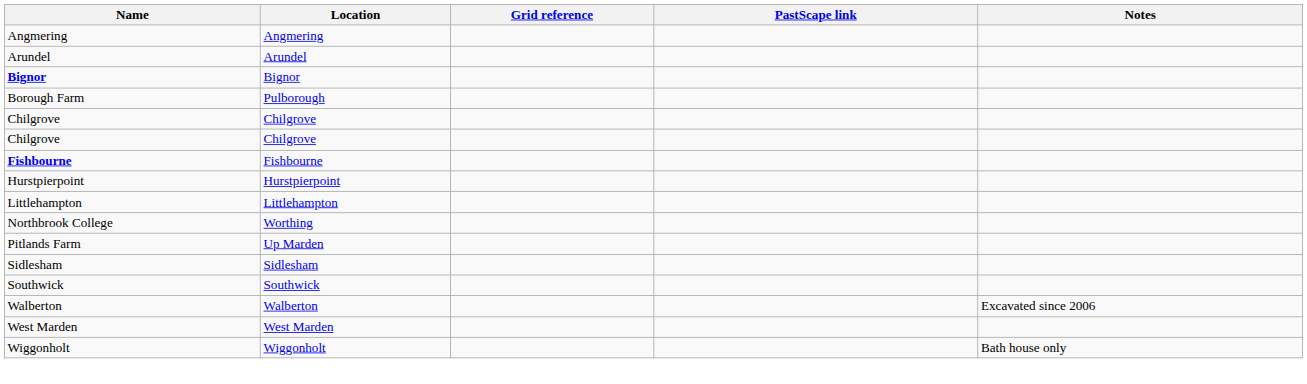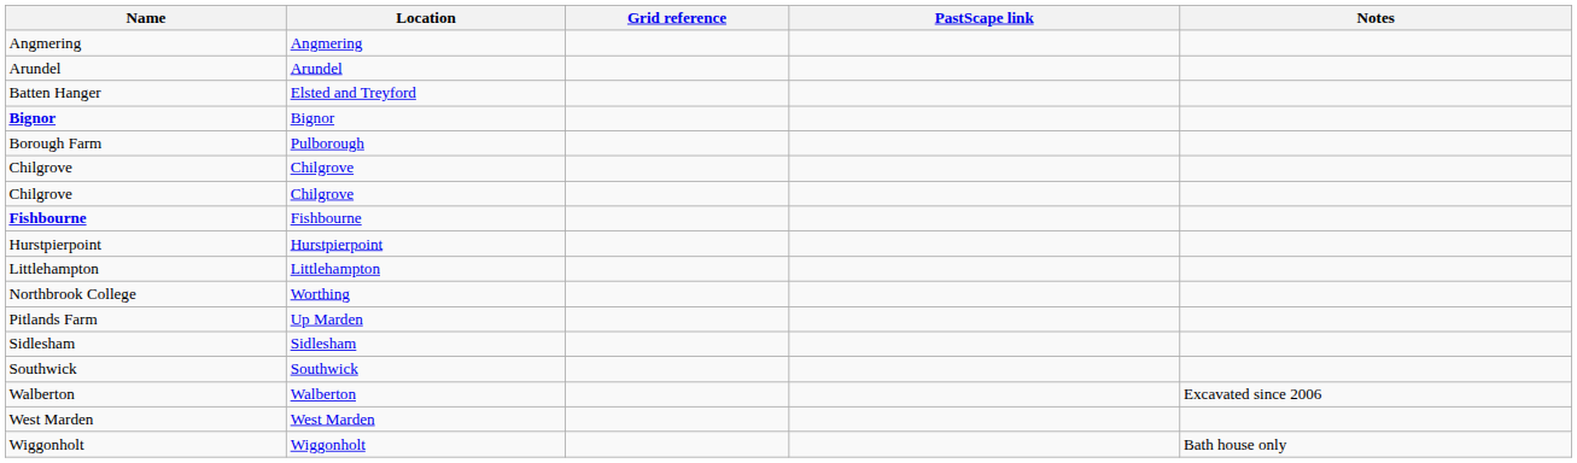+ row: Batten Hanger | Elsted and Treyford
